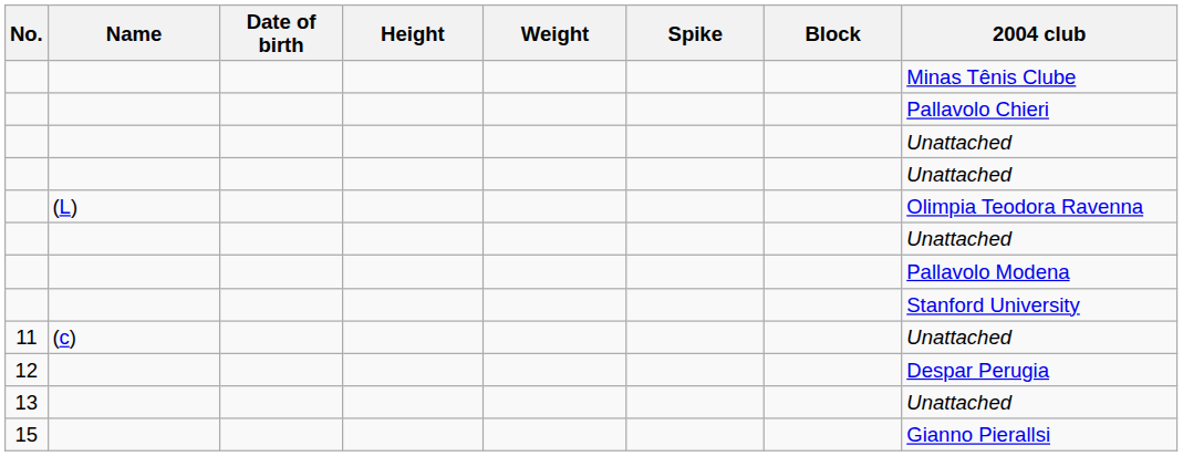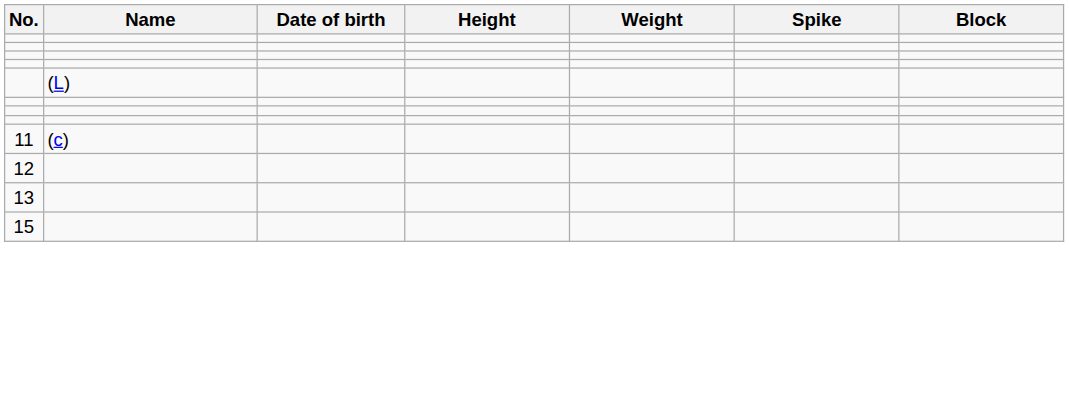- column: 2004 club | Minas Tênis Clube | Pallavolo Chieri | Unattached | Unattached | Olimpia Teodora Ravenna | Unattached | Pallavolo Modena | Stanford University | Unattached | Despar Perugia | Unattached | Gianno Pierallsi
